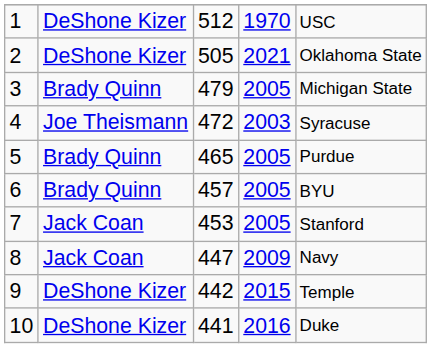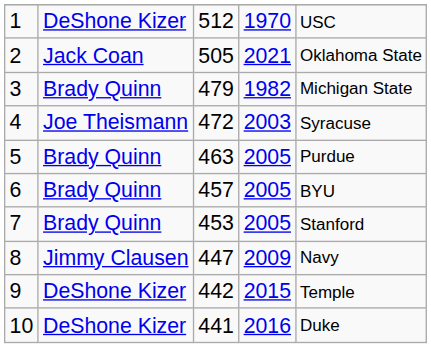2 | column 2: DeShone Kizer -> Jack Coan
3 | column 4: 2005 -> 1982
5 | column 3: 465 -> 463
7 | column 2: Jack Coan -> Brady Quinn
8 | column 2: Jack Coan -> Jimmy Clausen
